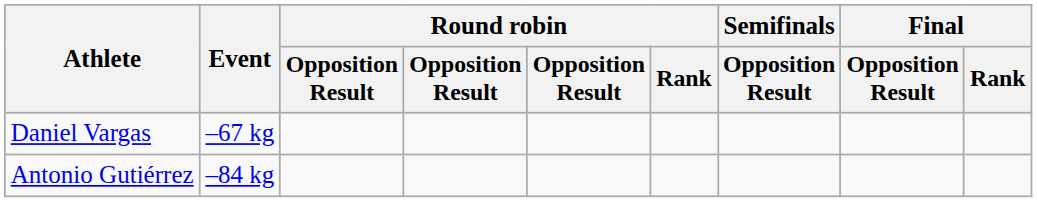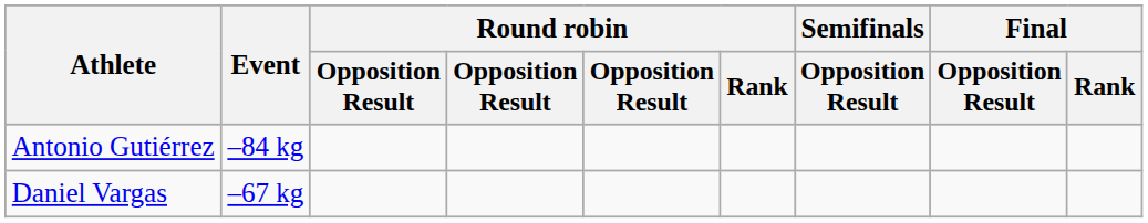rows swapped: Daniel Vargas <-> Antonio Gutiérrez
